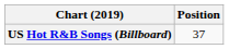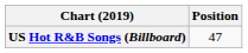US Hot R&B Songs (Billboard) | Position: 37 -> 47
